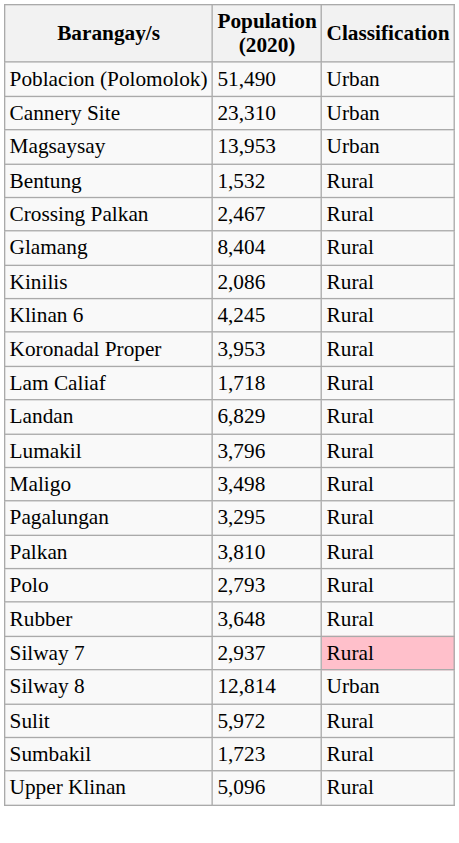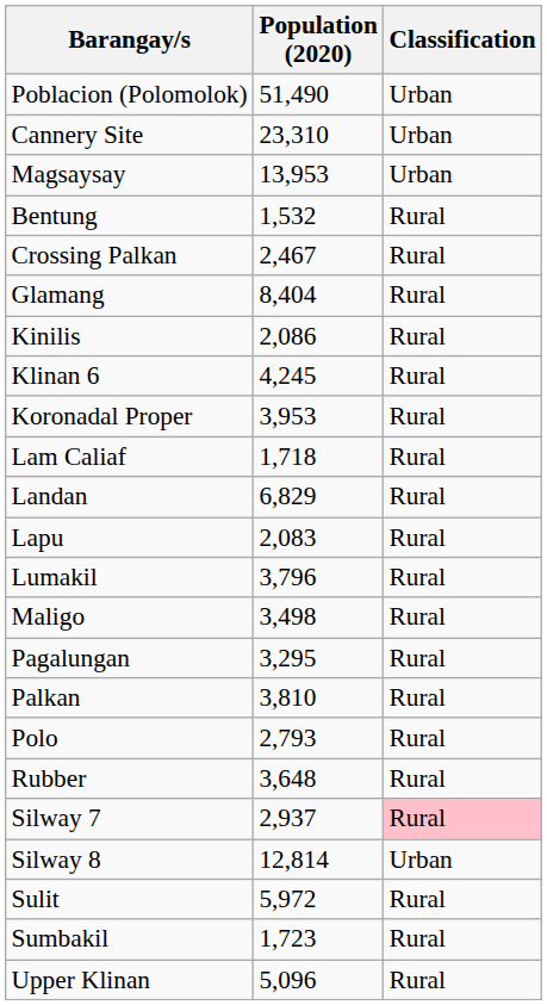+ row: Lapu | 2,083 | Rural
